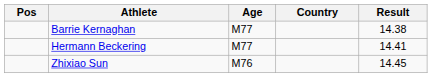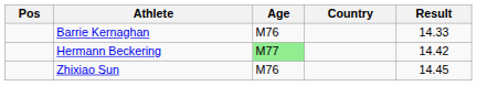Barrie Kernaghan | Age: M77 -> M76
Barrie Kernaghan | Result: 14.38 -> 14.33
Hermann Beckering | Age: no background -> lightgreen background
Hermann Beckering | Result: 14.41 -> 14.42
